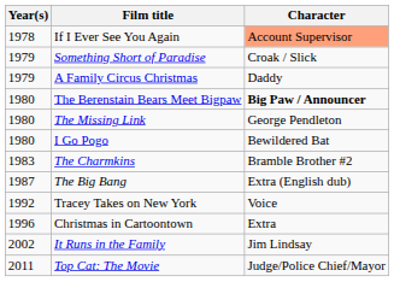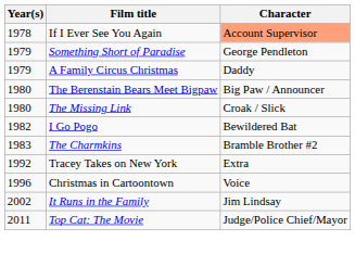Something Short of Paradise | Character: Croak / Slick -> George Pendleton
The Berenstain Bears Meet Bigpaw | Character: bold -> normal
The Missing Link | Character: George Pendleton -> Croak / Slick
I Go Pogo | Year(s): 1980 -> 1982
- row: 1987 | The Big Bang | Extra (English dub)
Tracey Takes on New York | Character: Voice -> Extra
Christmas in Cartoontown | Character: Extra -> Voice
